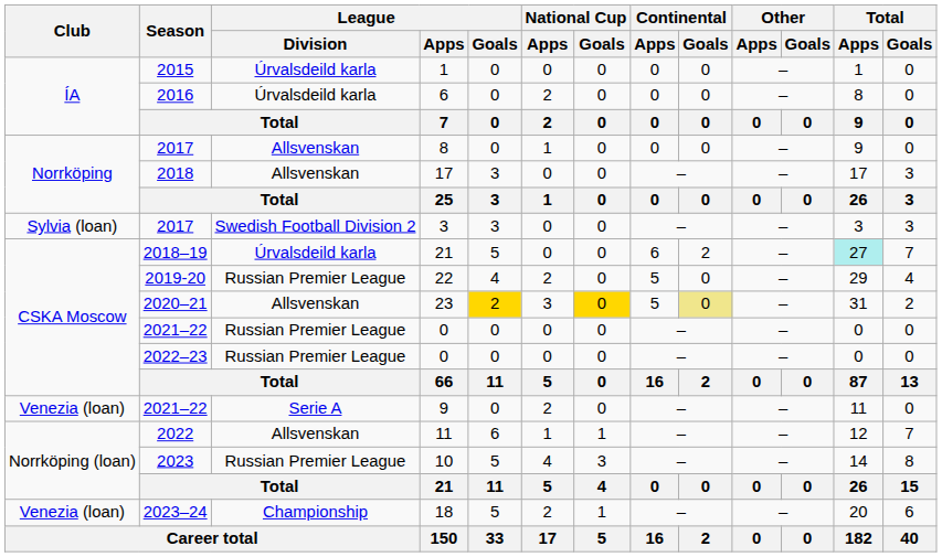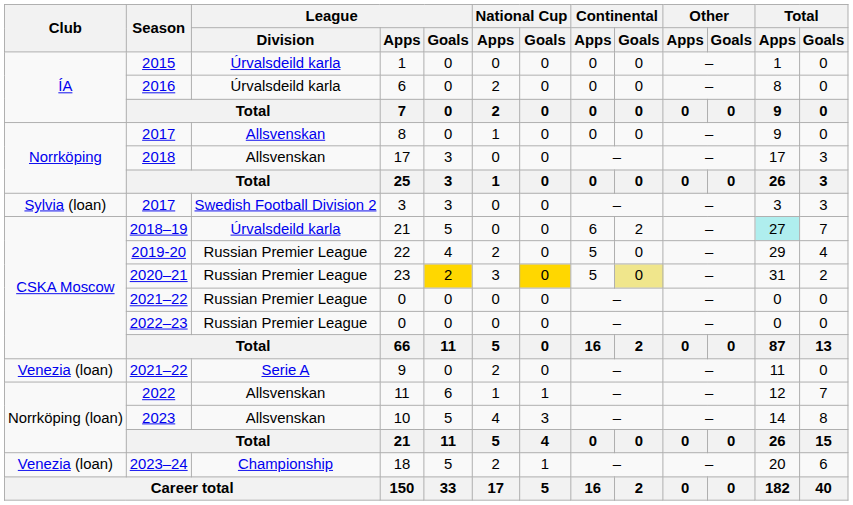23 | League / Division: Allsvenskan -> Russian Premier League
10 | League / Division: Russian Premier League -> Allsvenskan
